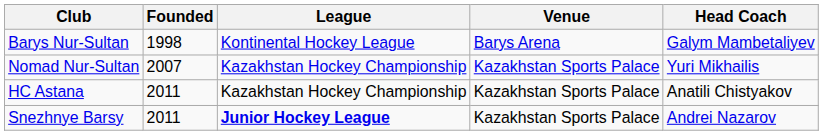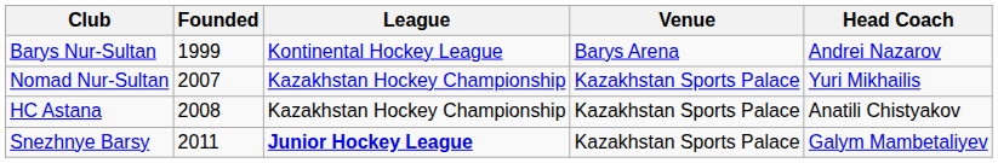Barys Nur-Sultan | Founded: 1998 -> 1999
Barys Nur-Sultan | Head Coach: Galym Mambetaliyev -> Andrei Nazarov
HC Astana | Founded: 2011 -> 2008
Snezhnye Barsy | Head Coach: Andrei Nazarov -> Galym Mambetaliyev
